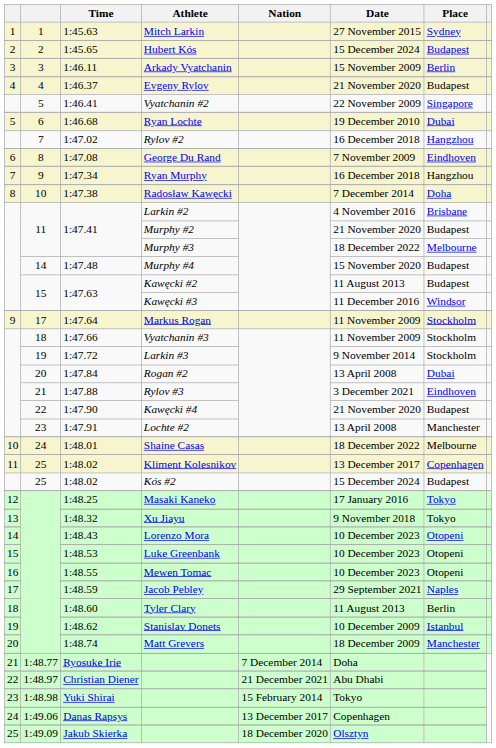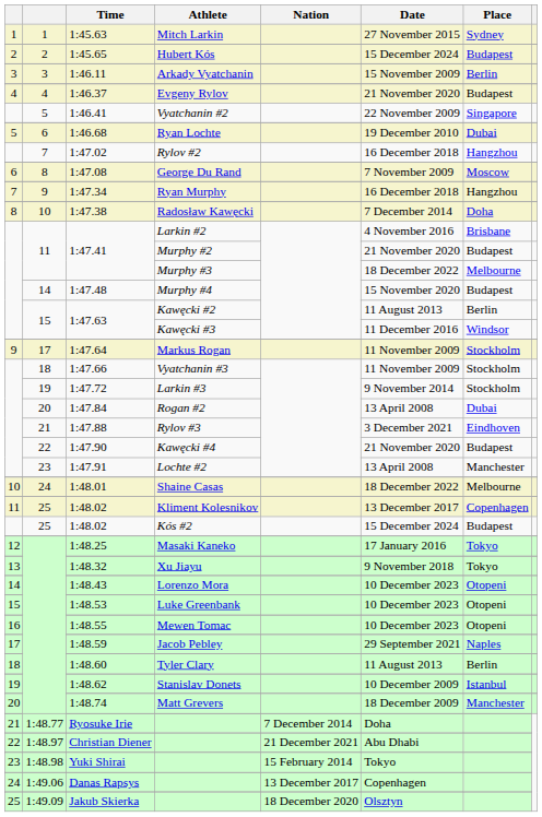George Du Rand | Place: Eindhoven -> Moscow
Kawęcki #2 | Place: Budapest -> Berlin
